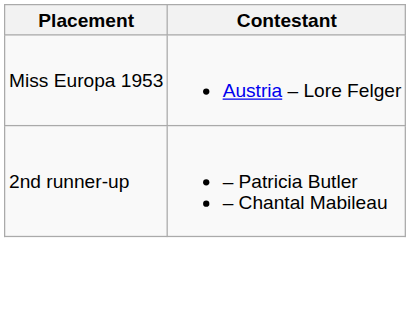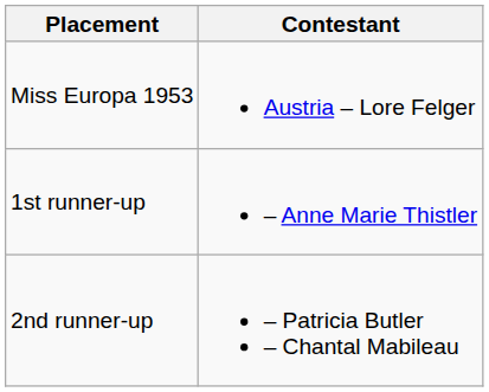+ row: 1st runner-up | – Anne Marie Thistler
